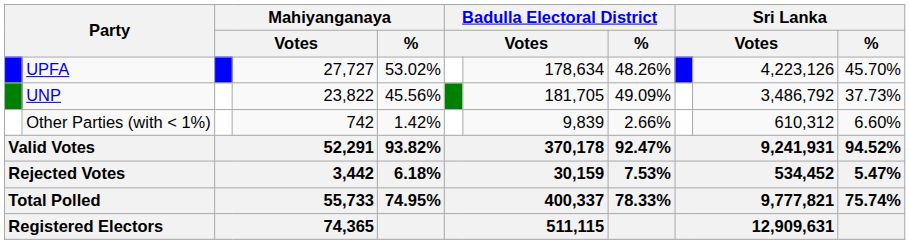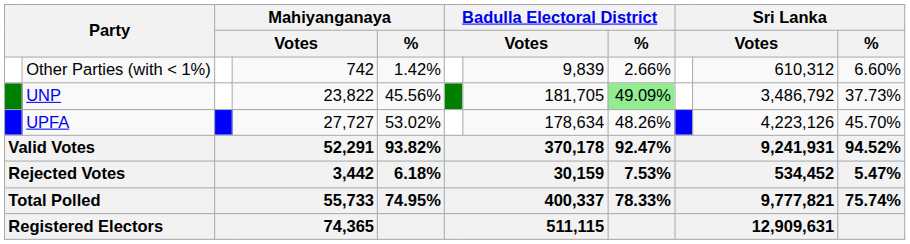rows swapped: UPFA <-> Other Parties (with < 1%)
UNP | Badulla Electoral District / %: no background -> lightgreen background
